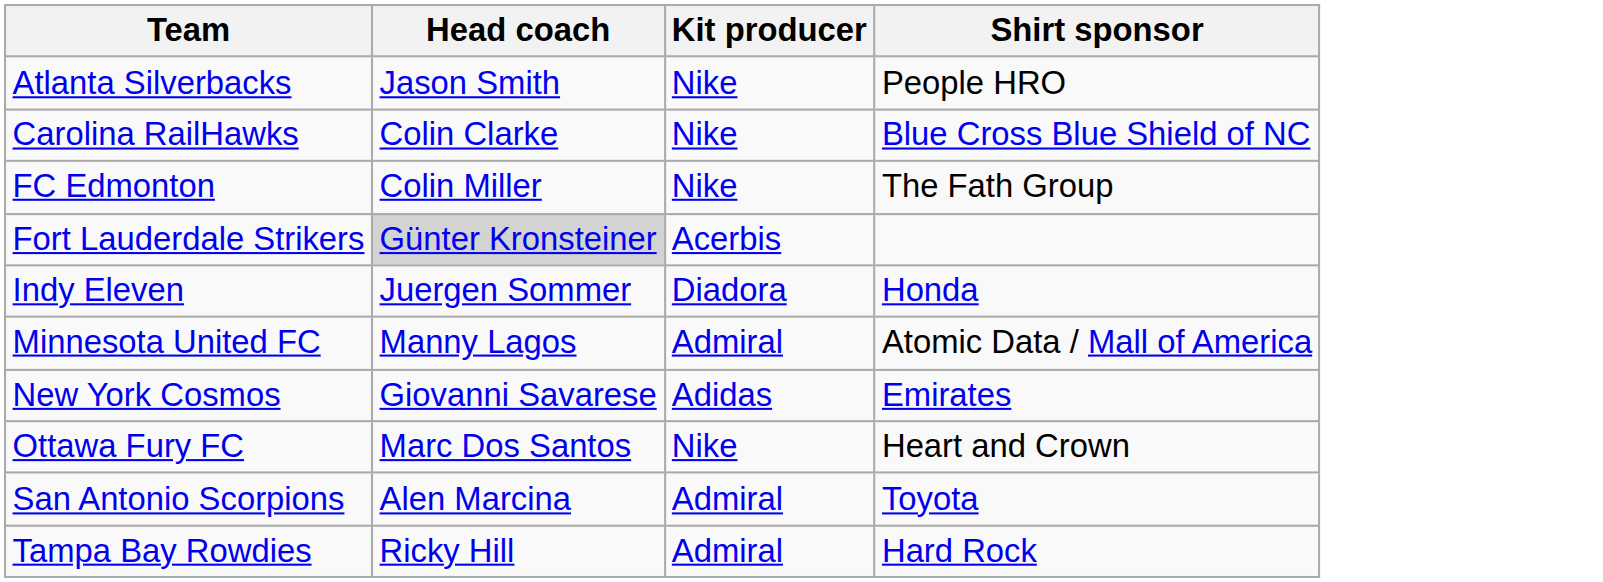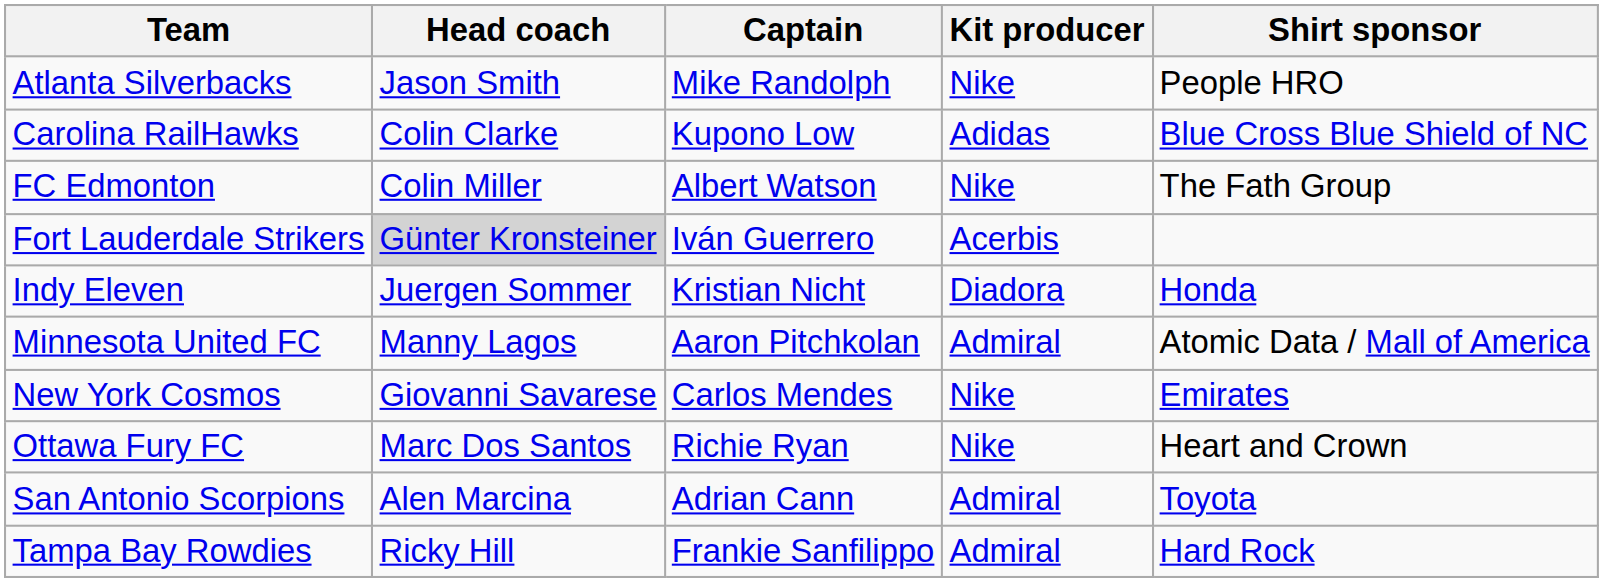+ column: Captain | Mike Randolph | Kupono Low | Albert Watson | Iván Guerrero | Kristian Nicht | Aaron Pitchkolan | Carlos Mendes | Richie Ryan | Adrian Cann | Frankie Sanfilippo
Carolina RailHawks | Kit producer: Nike -> Adidas
New York Cosmos | Kit producer: Adidas -> Nike
